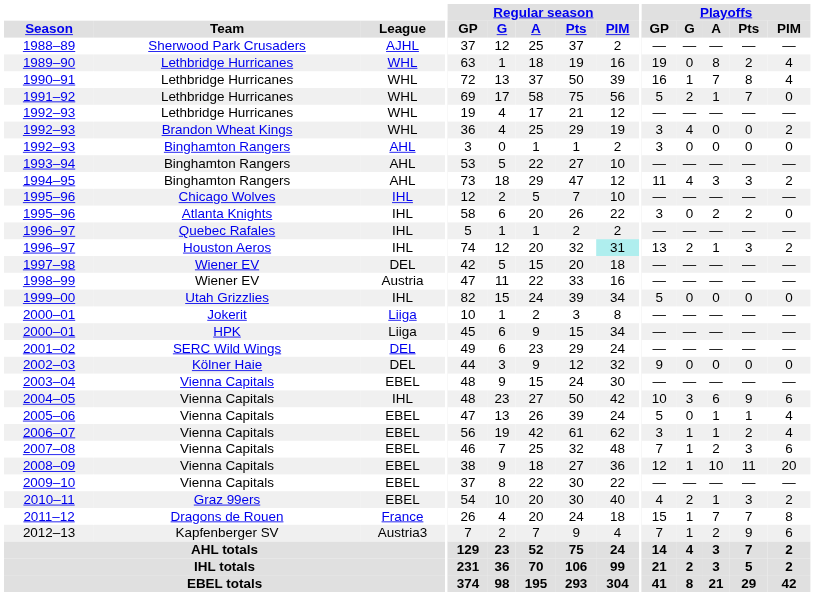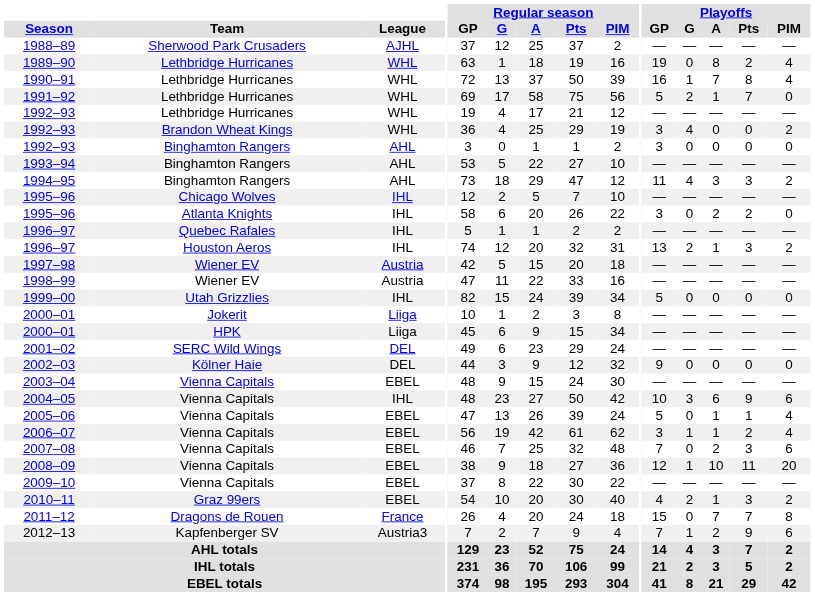1996–97 / Houston Aeros | Regular season / PIM: paleturquoise background -> no background
1997–98 | League: DEL -> Austria
2007–08 | Playoffs / G: 1 -> 0
2011–12 | Playoffs / G: 1 -> 0
